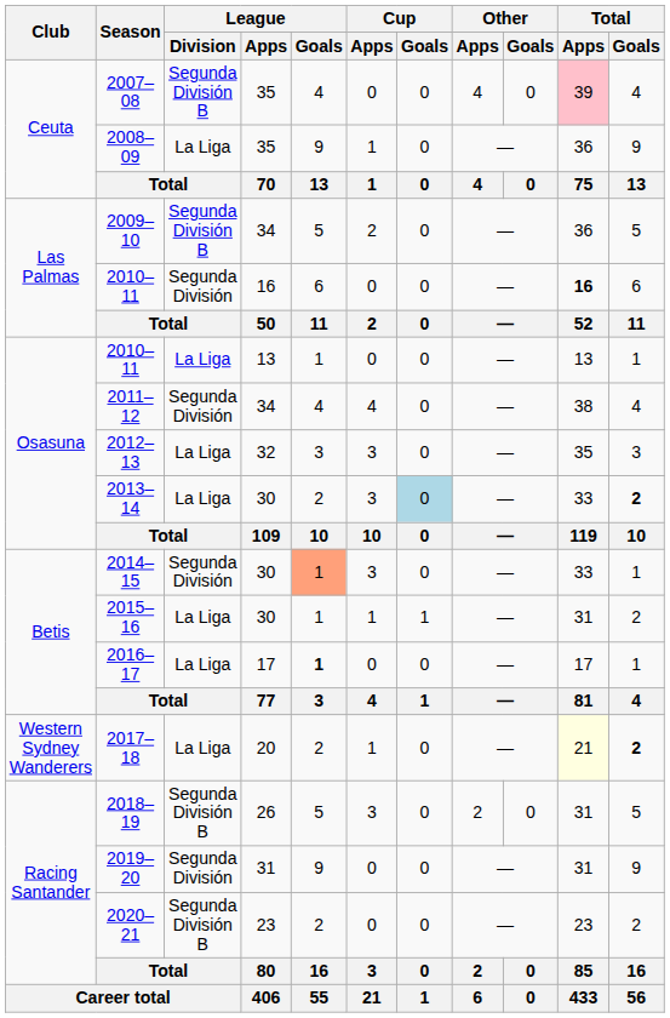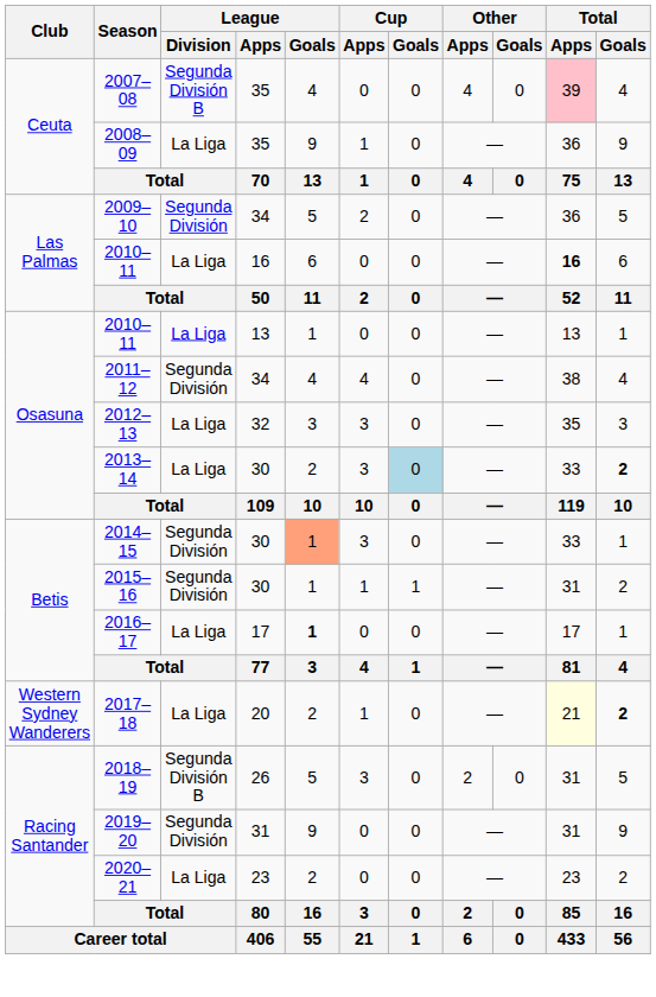2009–10 | League / Division: Segunda División B -> Segunda División
2010–11 / 16 | League / Division: Segunda División -> La Liga
2015–16 | League / Division: La Liga -> Segunda División
2020–21 | League / Division: Segunda División B -> La Liga
